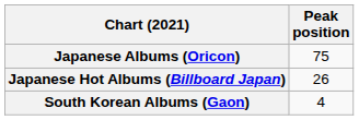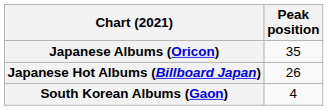Japanese Albums (Oricon) | Peak position: 75 -> 35
